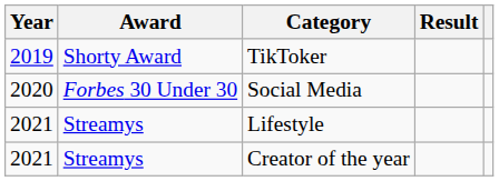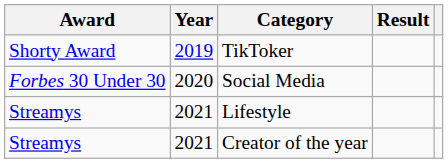columns swapped: Year <-> Award
